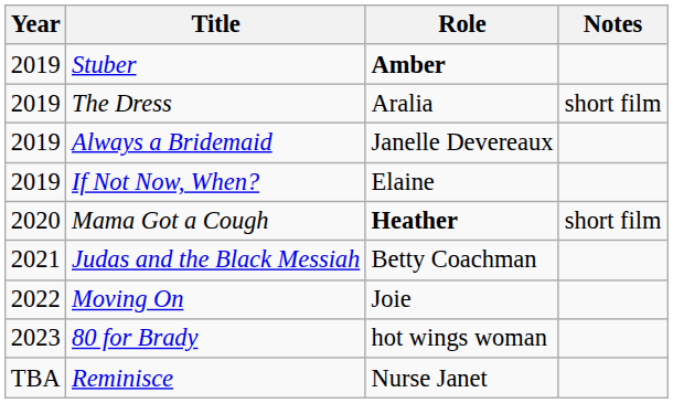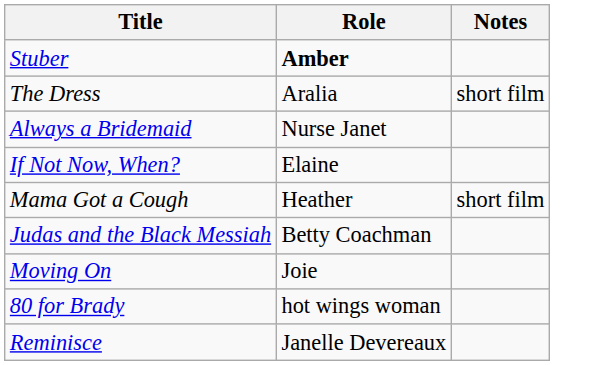- column: Year | 2019 | 2019 | 2019 | 2019 | 2020 | 2021 | 2022 | 2023 | TBA
Always a Bridemaid | Role: Janelle Devereaux -> Nurse Janet
Mama Got a Cough | Role: bold -> normal
Reminisce | Role: Nurse Janet -> Janelle Devereaux
